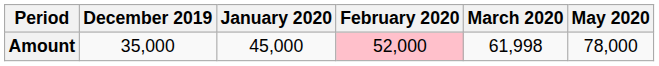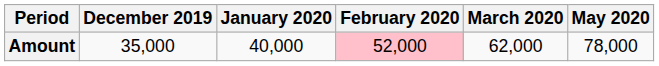Amount | January 2020: 45,000 -> 40,000
Amount | March 2020: 61,998 -> 62,000
